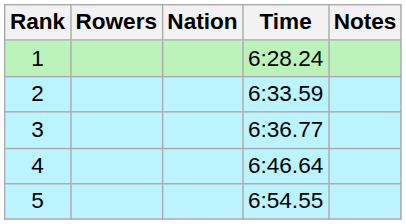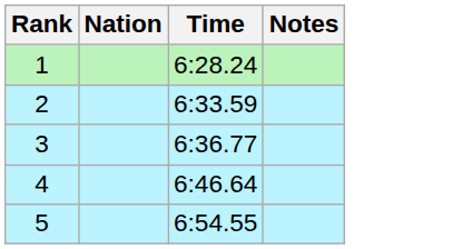- column: Rowers
